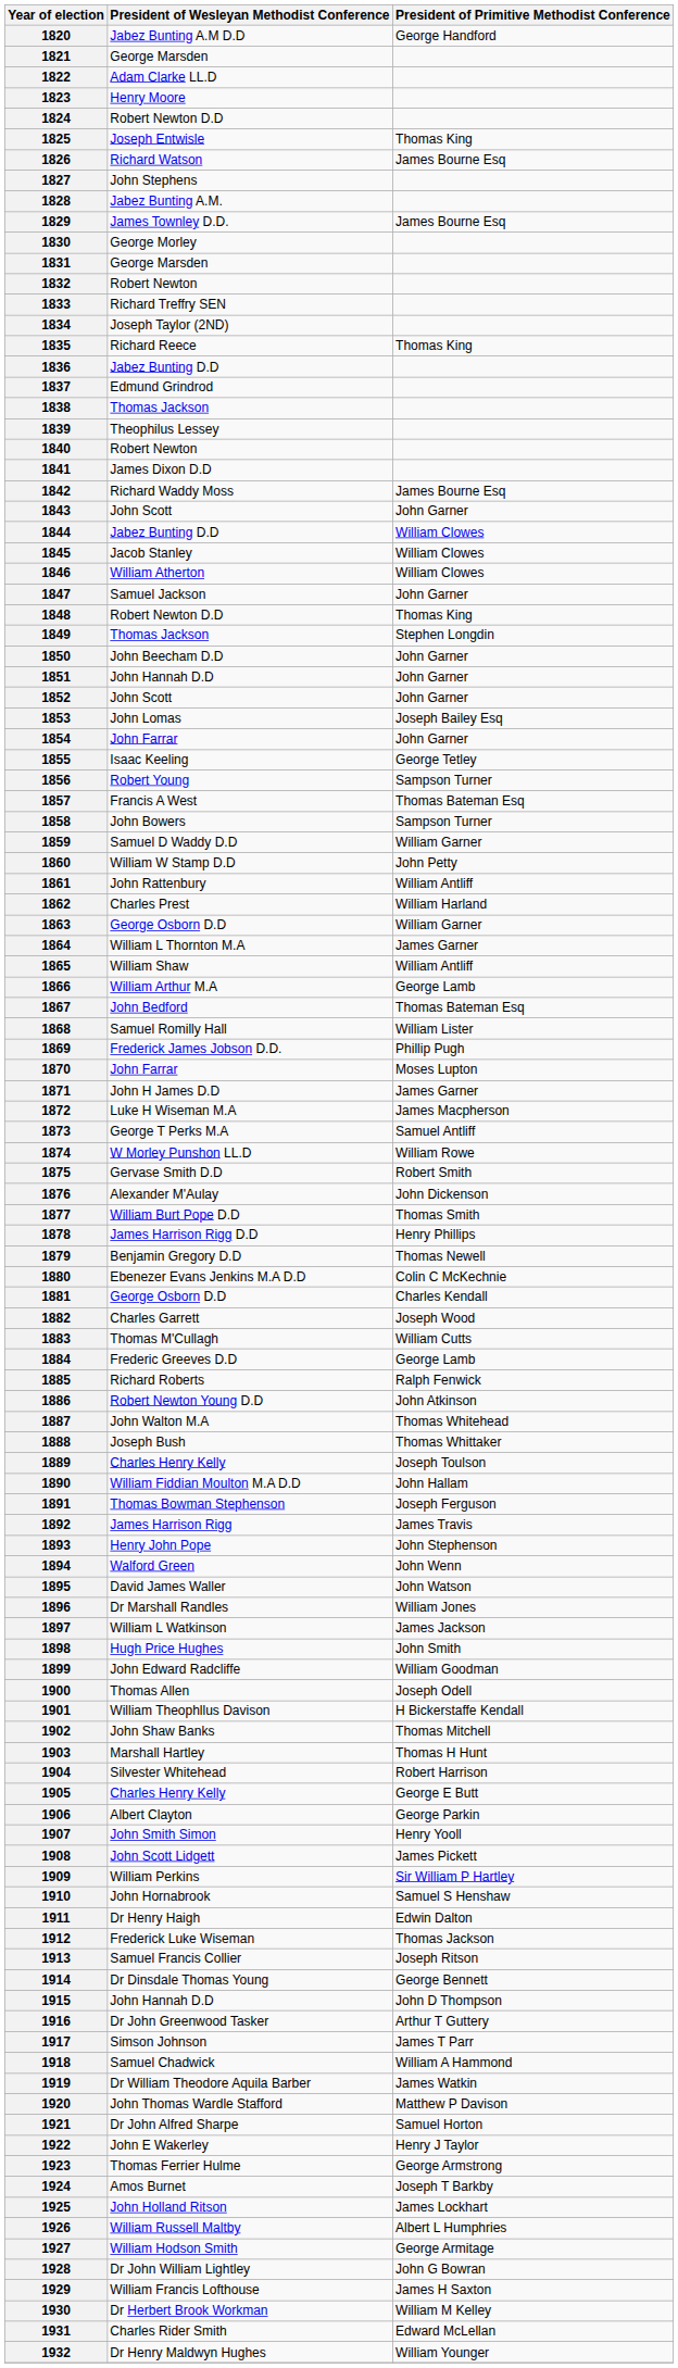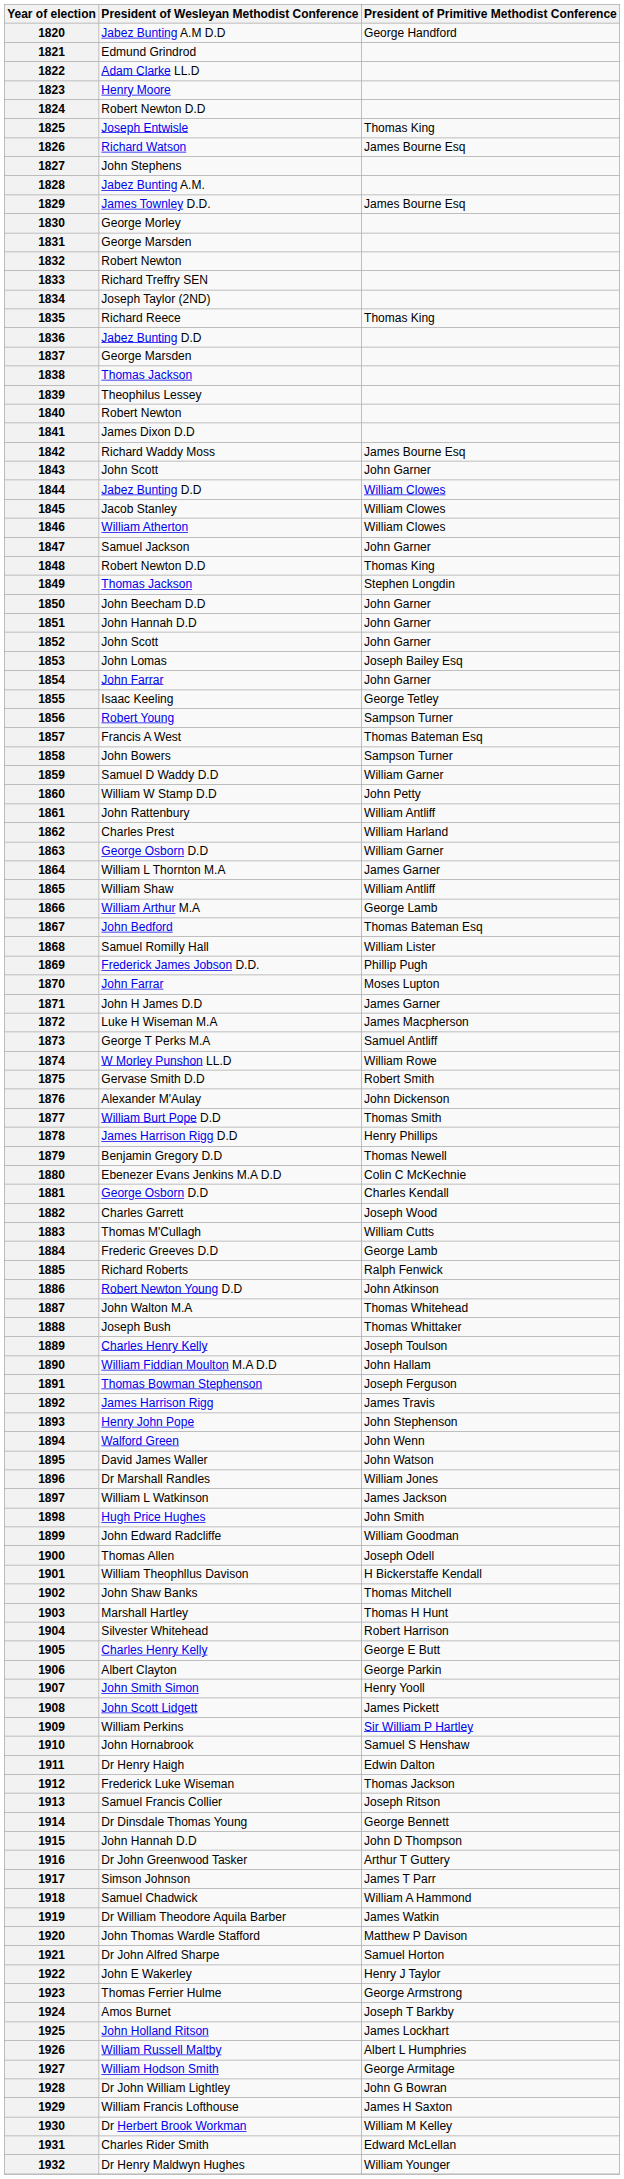1821 | President of Wesleyan Methodist Conference: George Marsden -> Edmund Grindrod
1837 | President of Wesleyan Methodist Conference: Edmund Grindrod -> George Marsden
